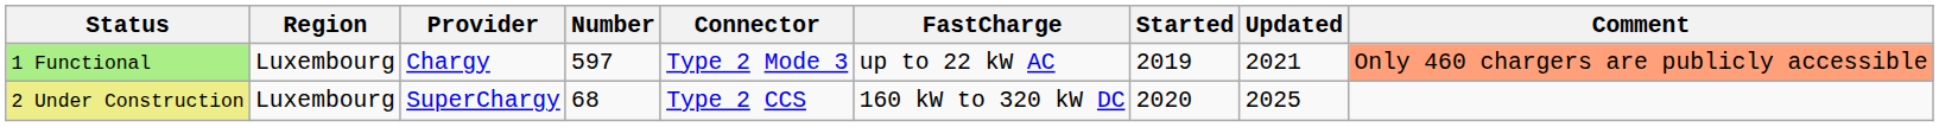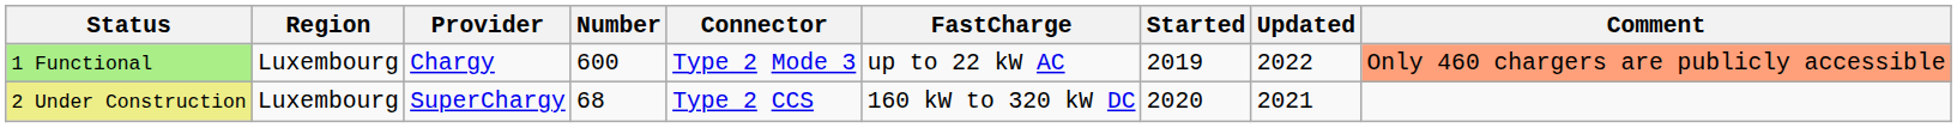1 Functional | Number: 597 -> 600
1 Functional | Updated: 2021 -> 2022
2 Under Construction | Updated: 2025 -> 2021
